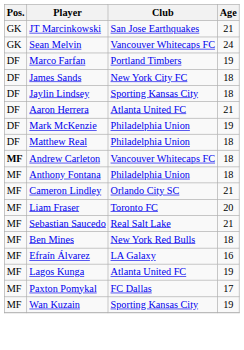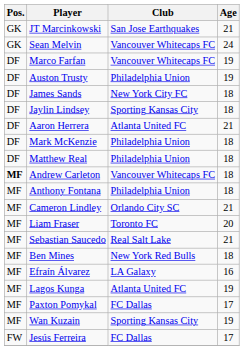Marco Farfan | Club: Portland Timbers -> Vancouver Whitecaps FC
+ row: DF | Auston Trusty | Philadelphia Union | 19
Mark McKenzie | Age: 19 -> 18
+ row: FW | Jesús Ferreira | FC Dallas | 17
